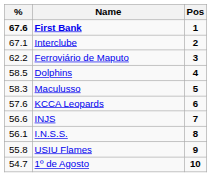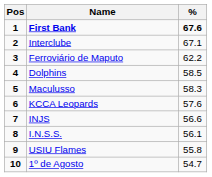columns swapped: Pos <-> %
